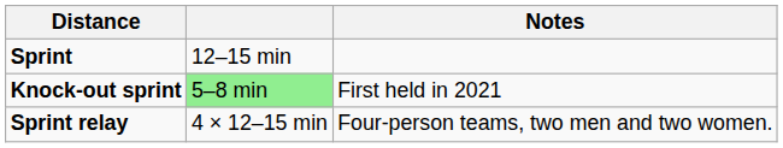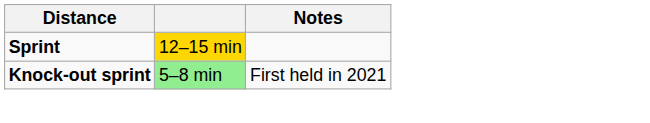Sprint | column 2: no background -> gold background
- row: Sprint relay | 4 × 12–15 min | Four-person teams, two men and two women.
